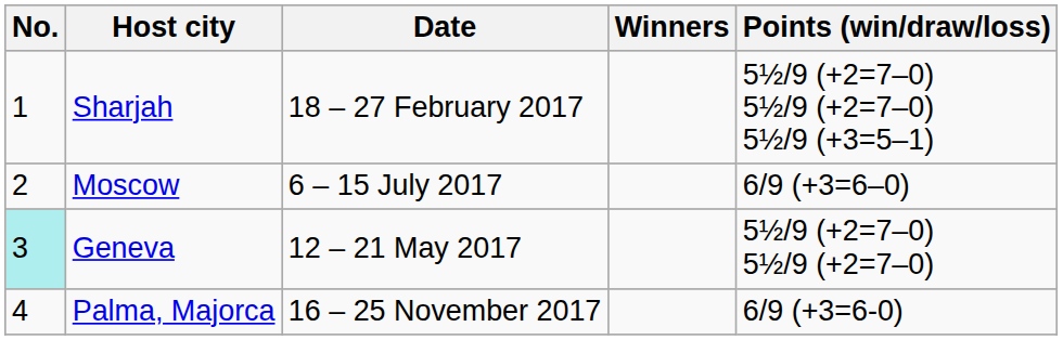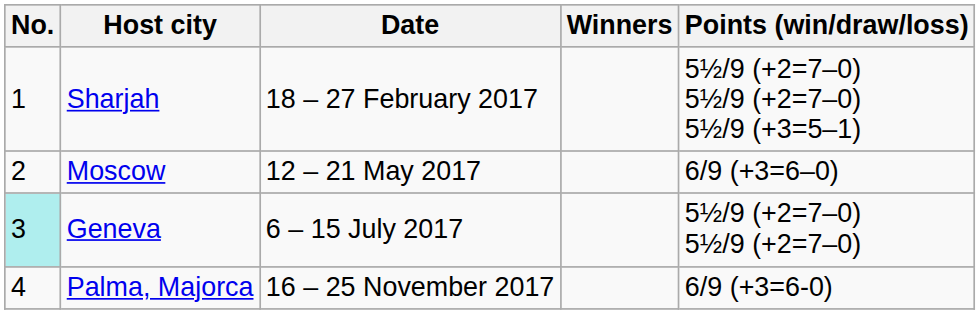Moscow | Date: 6 – 15 July 2017 -> 12 – 21 May 2017
Geneva | Date: 12 – 21 May 2017 -> 6 – 15 July 2017
